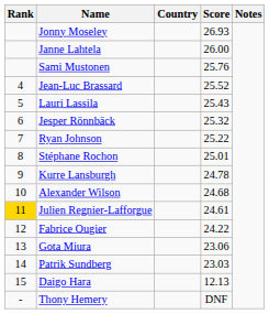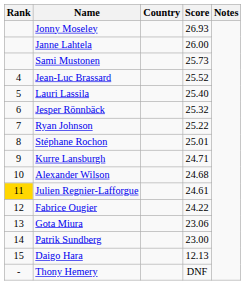Sami Mustonen | Score: 25.76 -> 25.73
Lauri Lassila | Score: 25.43 -> 25.40
Kurre Lansburgh | Score: 24.78 -> 24.71
Patrik Sundberg | Score: 23.03 -> 23.00
